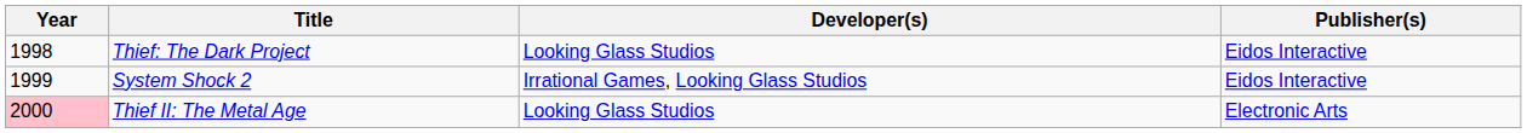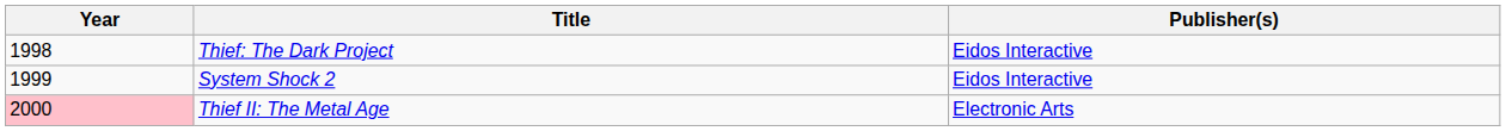- column: Developer(s) | Looking Glass Studios | Irrational Games, Looking Glass Studios | Looking Glass Studios
